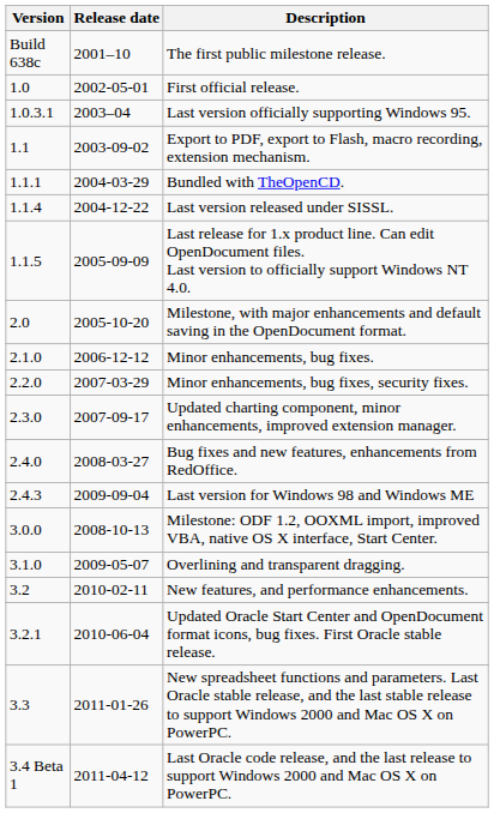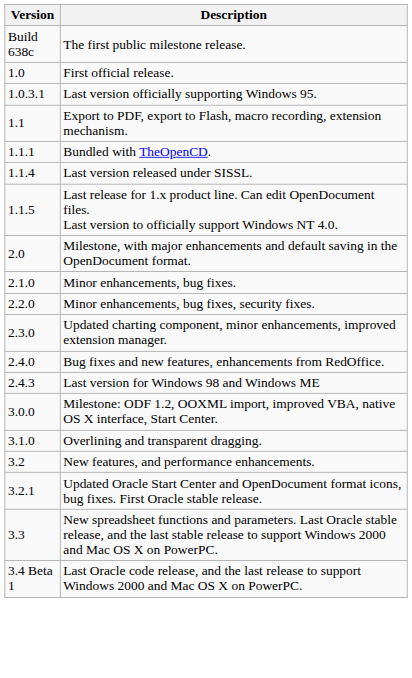- column: Release date | 2001–10 | 2002-05-01 | 2003–04 | 2003-09-02 | 2004-03-29 | 2004-12-22 | 2005-09-09 | 2005-10-20 | 2006-12-12 | 2007-03-29 | 2007-09-17 | 2008-03-27 | 2009-09-04 | 2008-10-13 | 2009-05-07 | 2010-02-11 | 2010-06-04 | 2011-01-26 | 2011-04-12
